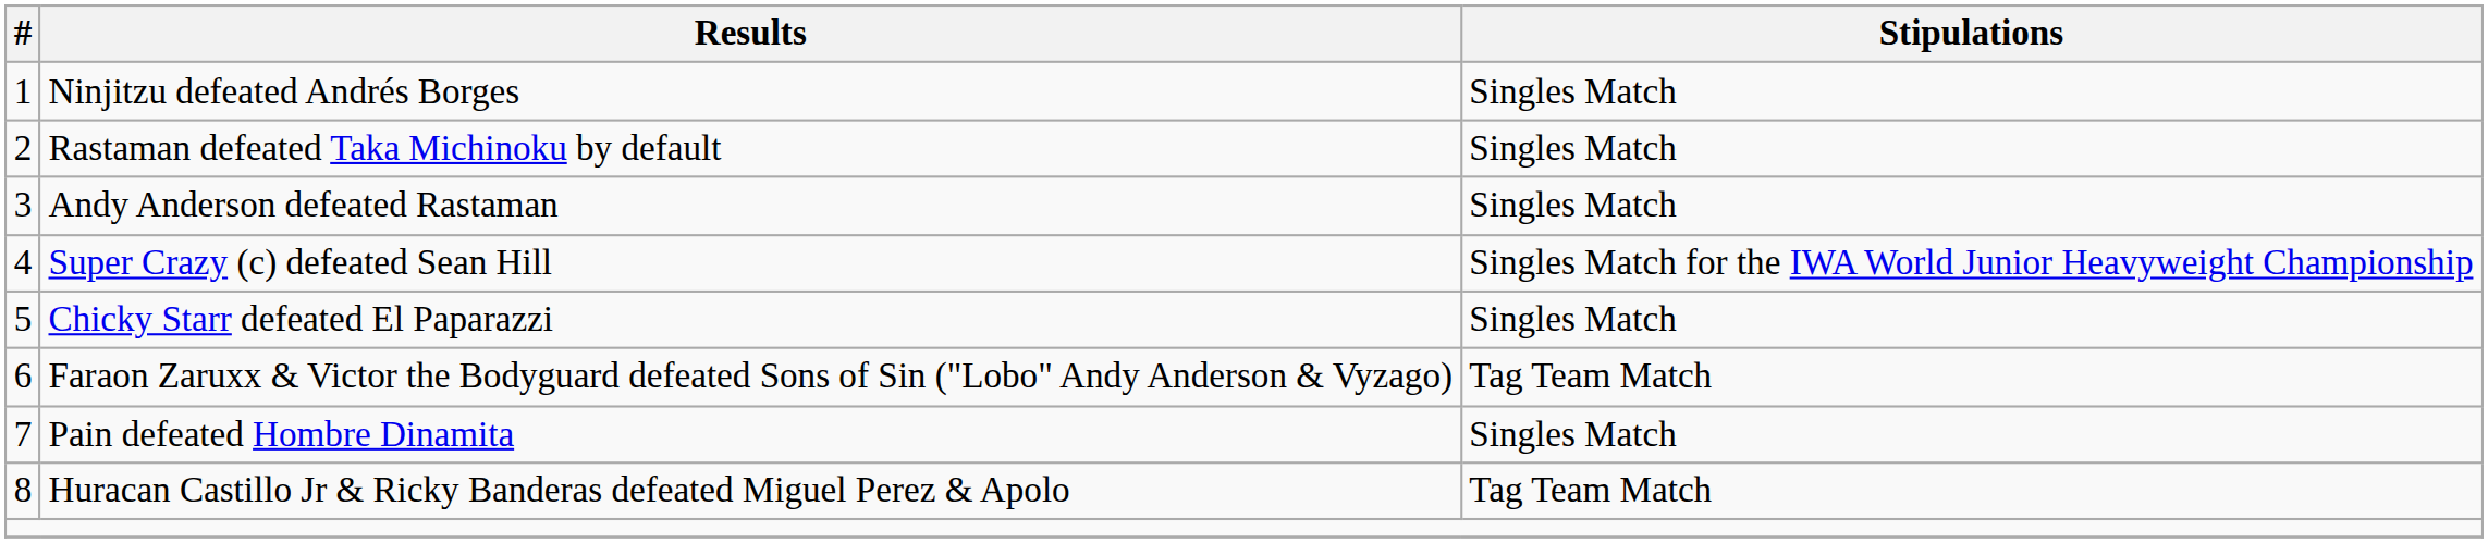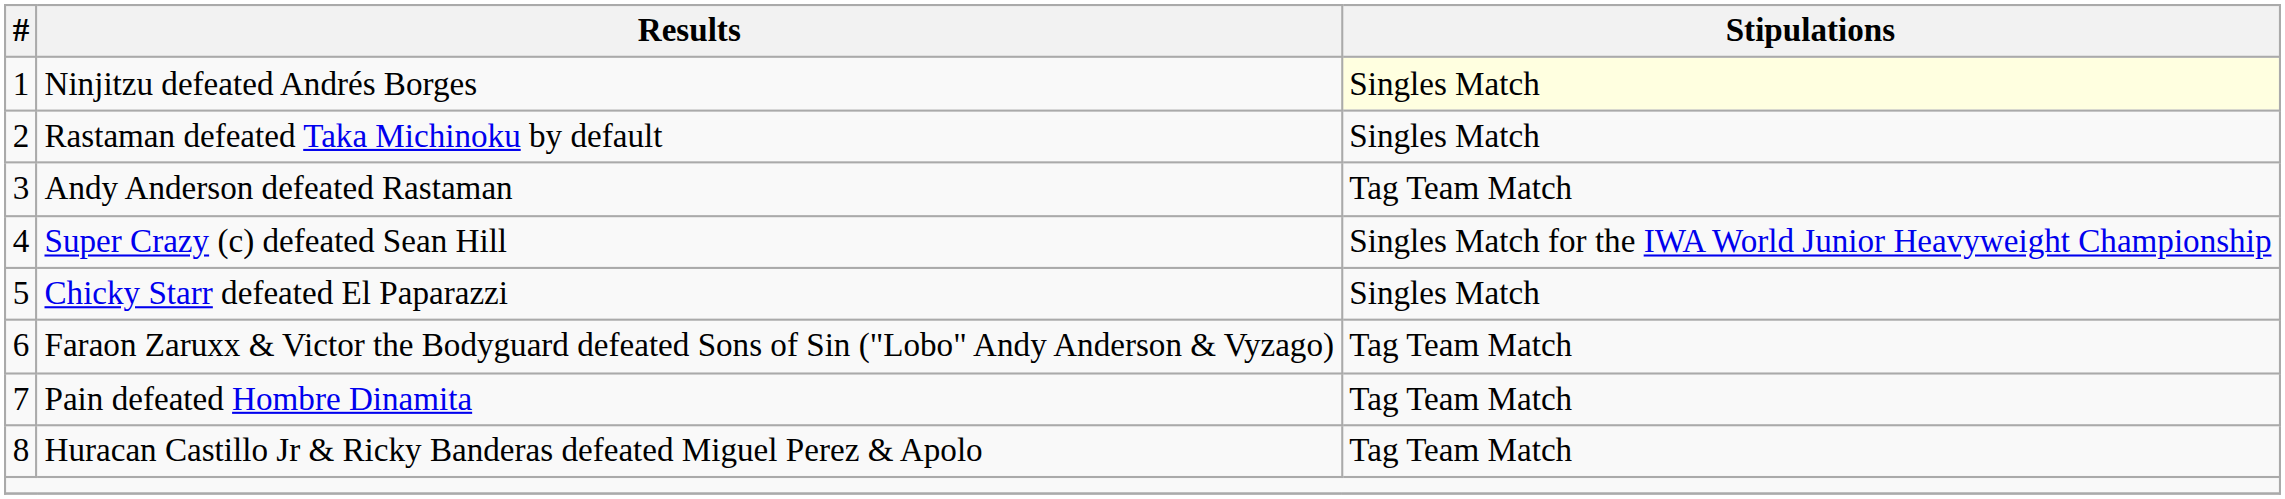Ninjitzu defeated Andrés Borges | Stipulations: no background -> lightyellow background
Andy Anderson defeated Rastaman | Stipulations: Singles Match -> Tag Team Match
Pain defeated Hombre Dinamita | Stipulations: Singles Match -> Tag Team Match
